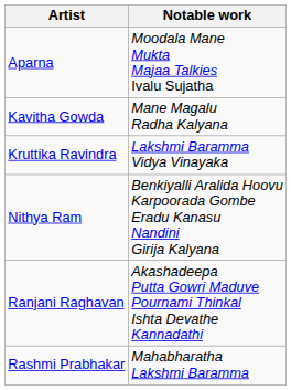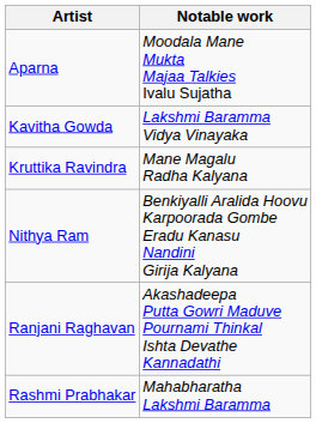Kavitha Gowda | Notable work: Mane Magalu Radha Kalyana -> Lakshmi Baramma Vidya Vinayaka
Kruttika Ravindra | Notable work: Lakshmi Baramma Vidya Vinayaka -> Mane Magalu Radha Kalyana
